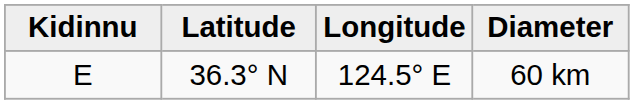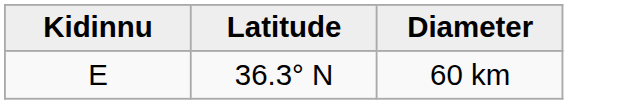- column: Longitude | 124.5° E
